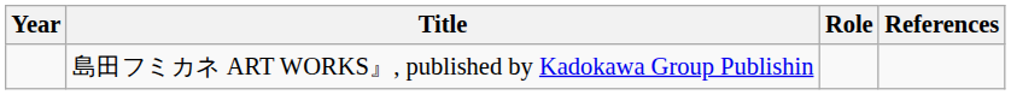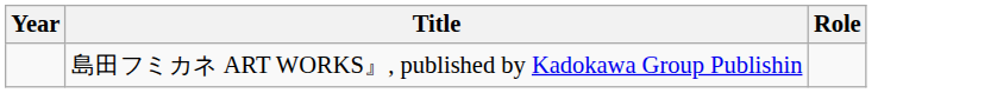- column: References
